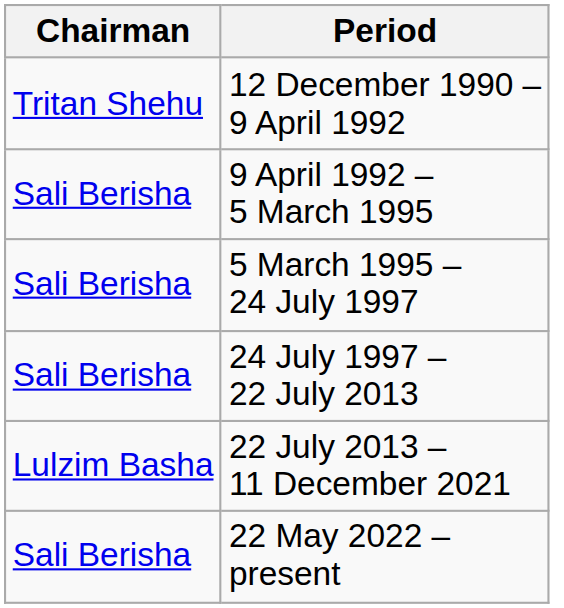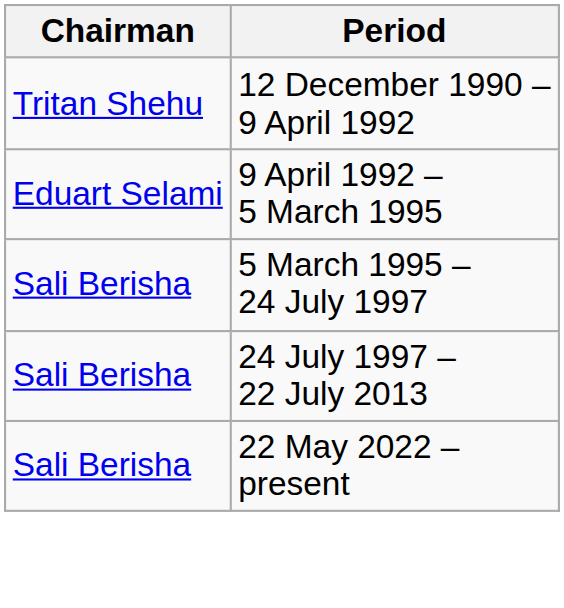9 April 1992 – 5 March 1995 | Chairman: Sali Berisha -> Eduart Selami
- row: Lulzim Basha | 22 July 2013 – 11 December 2021
